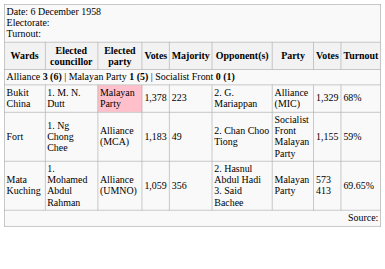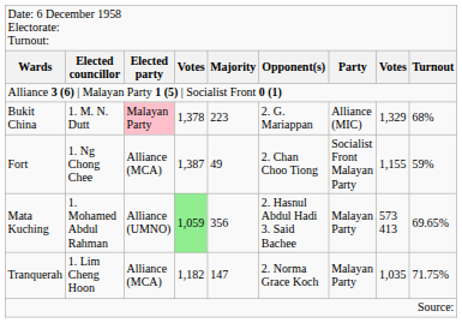Fort | column 4: 1,183 -> 1,387
Mata Kuching | column 4: no background -> lightgreen background
+ row: Tranquerah | 1. Lim Cheng Hoon | Alliance (MCA) | 1,182 | 147 | 2. Norma Grace Koch | Malayan Party | 1,035 | 71.75%
